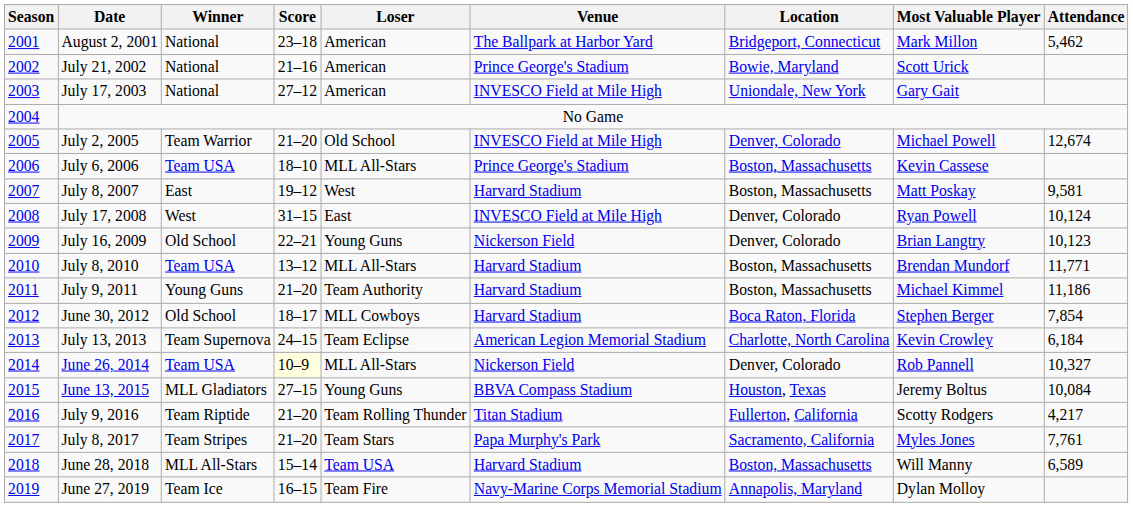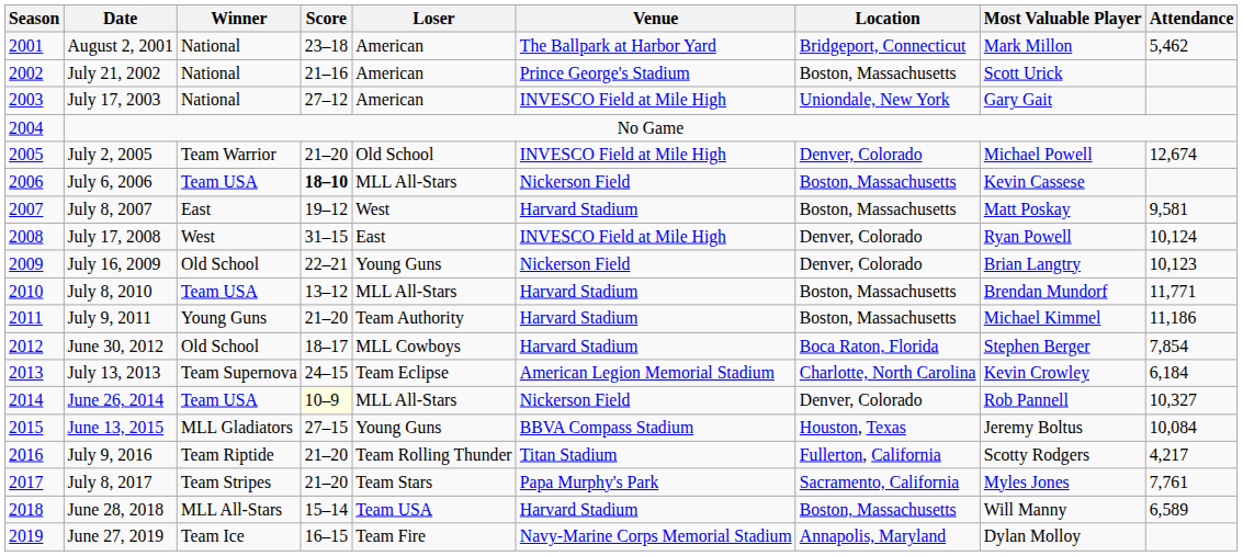July 21, 2002 | Location: Bowie, Maryland -> Boston, Massachusetts
July 6, 2006 | Score: normal -> bold
July 6, 2006 | Venue: Prince George's Stadium -> Nickerson Field
